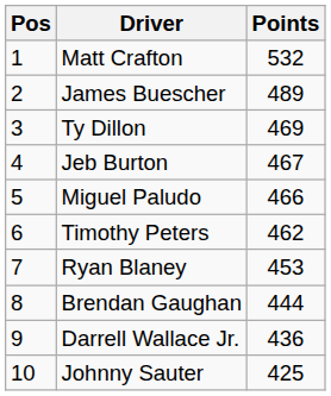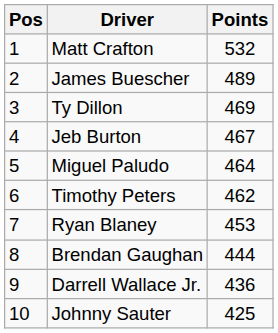Miguel Paludo | Points: 466 -> 464
